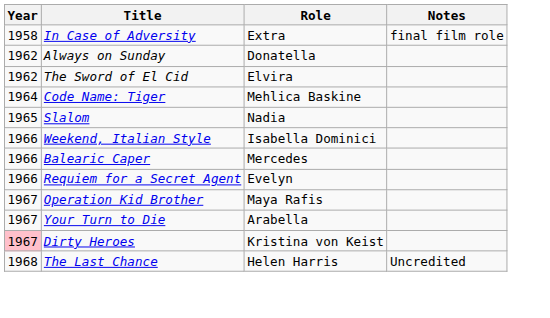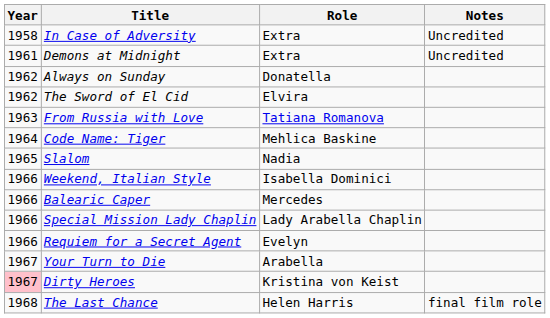In Case of Adversity | Notes: final film role -> Uncredited
+ row: 1961 | Demons at Midnight | Extra | Uncredited
+ row: 1963 | From Russia with Love | Tatiana Romanova
+ row: 1966 | Special Mission Lady Chaplin | Lady Arabella Chaplin
- row: 1967 | Operation Kid Brother | Maya Rafis
The Last Chance | Notes: Uncredited -> final film role
